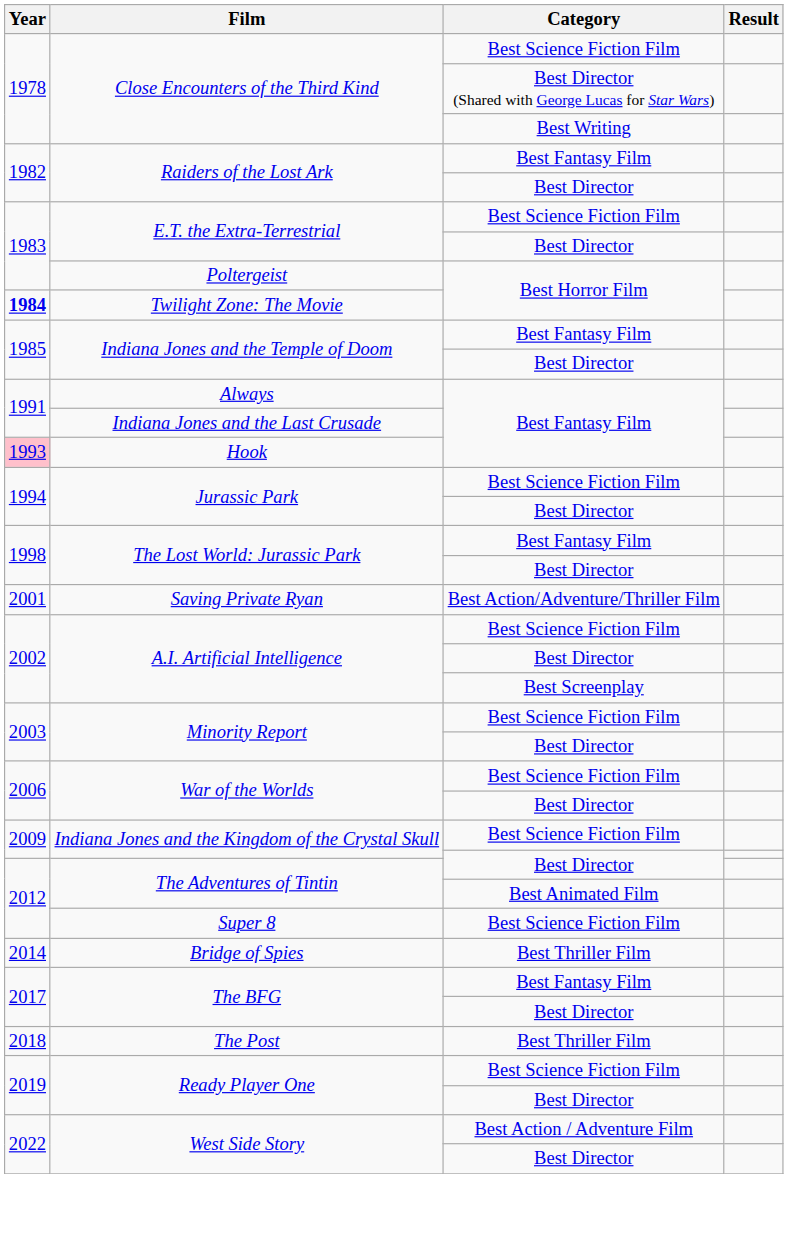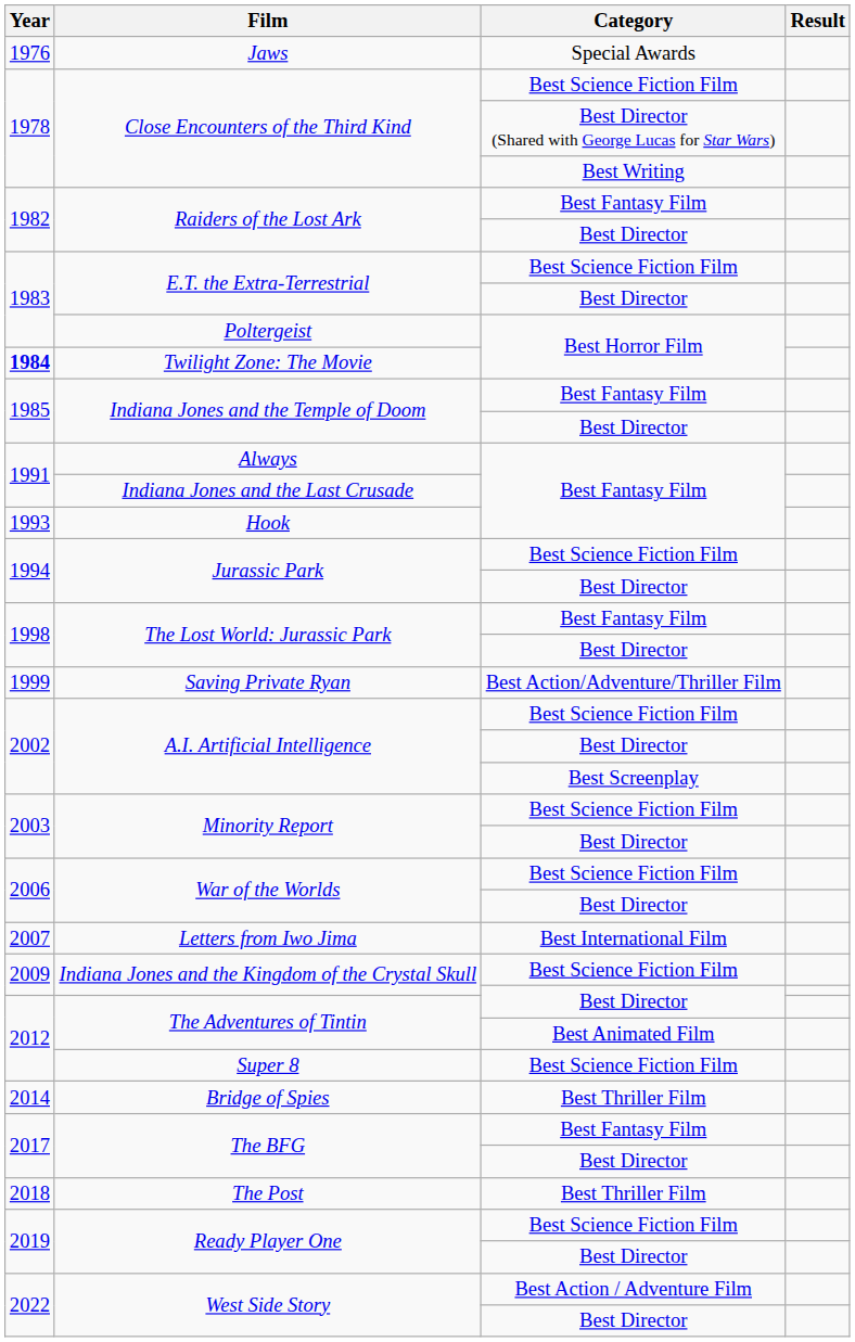+ row: 1976 | Jaws | Special Awards
Hook | Year: pink background -> no background
Saving Private Ryan | Year: 2001 -> 1999
+ row: 2007 | Letters from Iwo Jima | Best International Film
